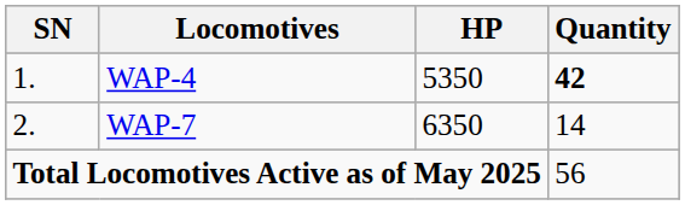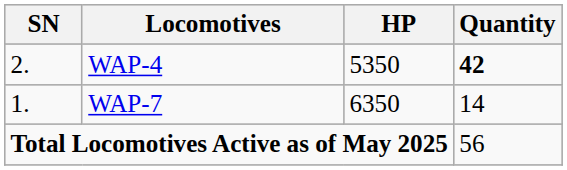WAP-4 | SN: 1. -> 2.
WAP-7 | SN: 2. -> 1.
